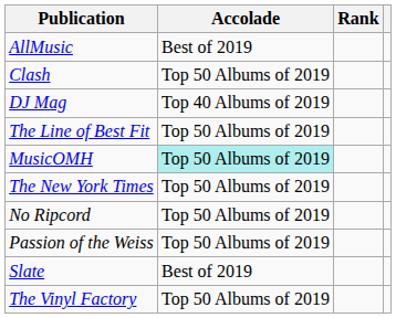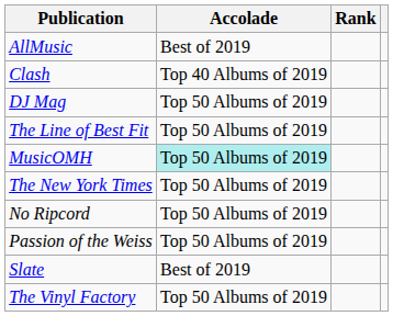Clash | Accolade: Top 50 Albums of 2019 -> Top 40 Albums of 2019
DJ Mag | Accolade: Top 40 Albums of 2019 -> Top 50 Albums of 2019
